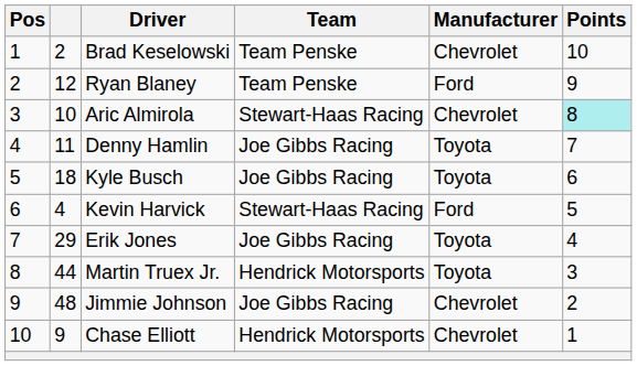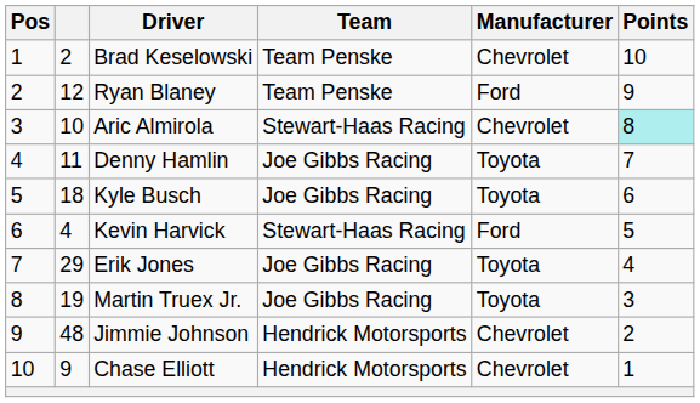Martin Truex Jr. | column 2: 44 -> 19
Martin Truex Jr. | Team: Hendrick Motorsports -> Joe Gibbs Racing
Jimmie Johnson | Team: Joe Gibbs Racing -> Hendrick Motorsports
